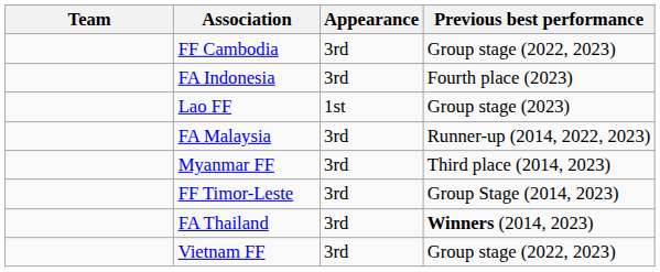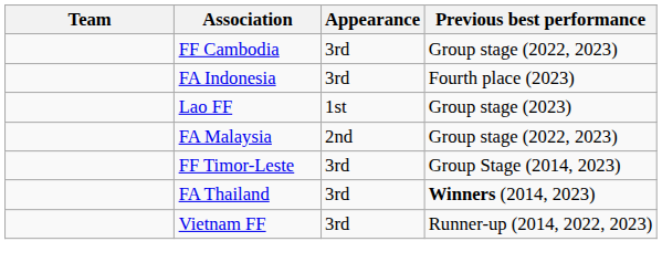FA Malaysia | Appearance: 3rd -> 2nd
FA Malaysia | Previous best performance: Runner-up (2014, 2022, 2023) -> Group stage (2022, 2023)
- row: Myanmar FF | 3rd | Third place (2014, 2023)
Vietnam FF | Previous best performance: Group stage (2022, 2023) -> Runner-up (2014, 2022, 2023)
